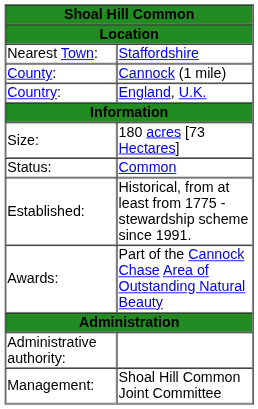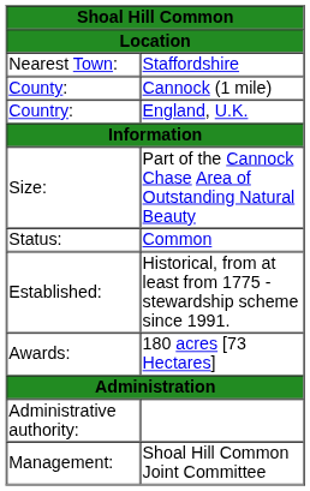Size: | column 2: 180 acres [73 Hectares] -> Part of the Cannock Chase Area of Outstanding Natural Beauty
Awards: | column 2: Part of the Cannock Chase Area of Outstanding Natural Beauty -> 180 acres [73 Hectares]
